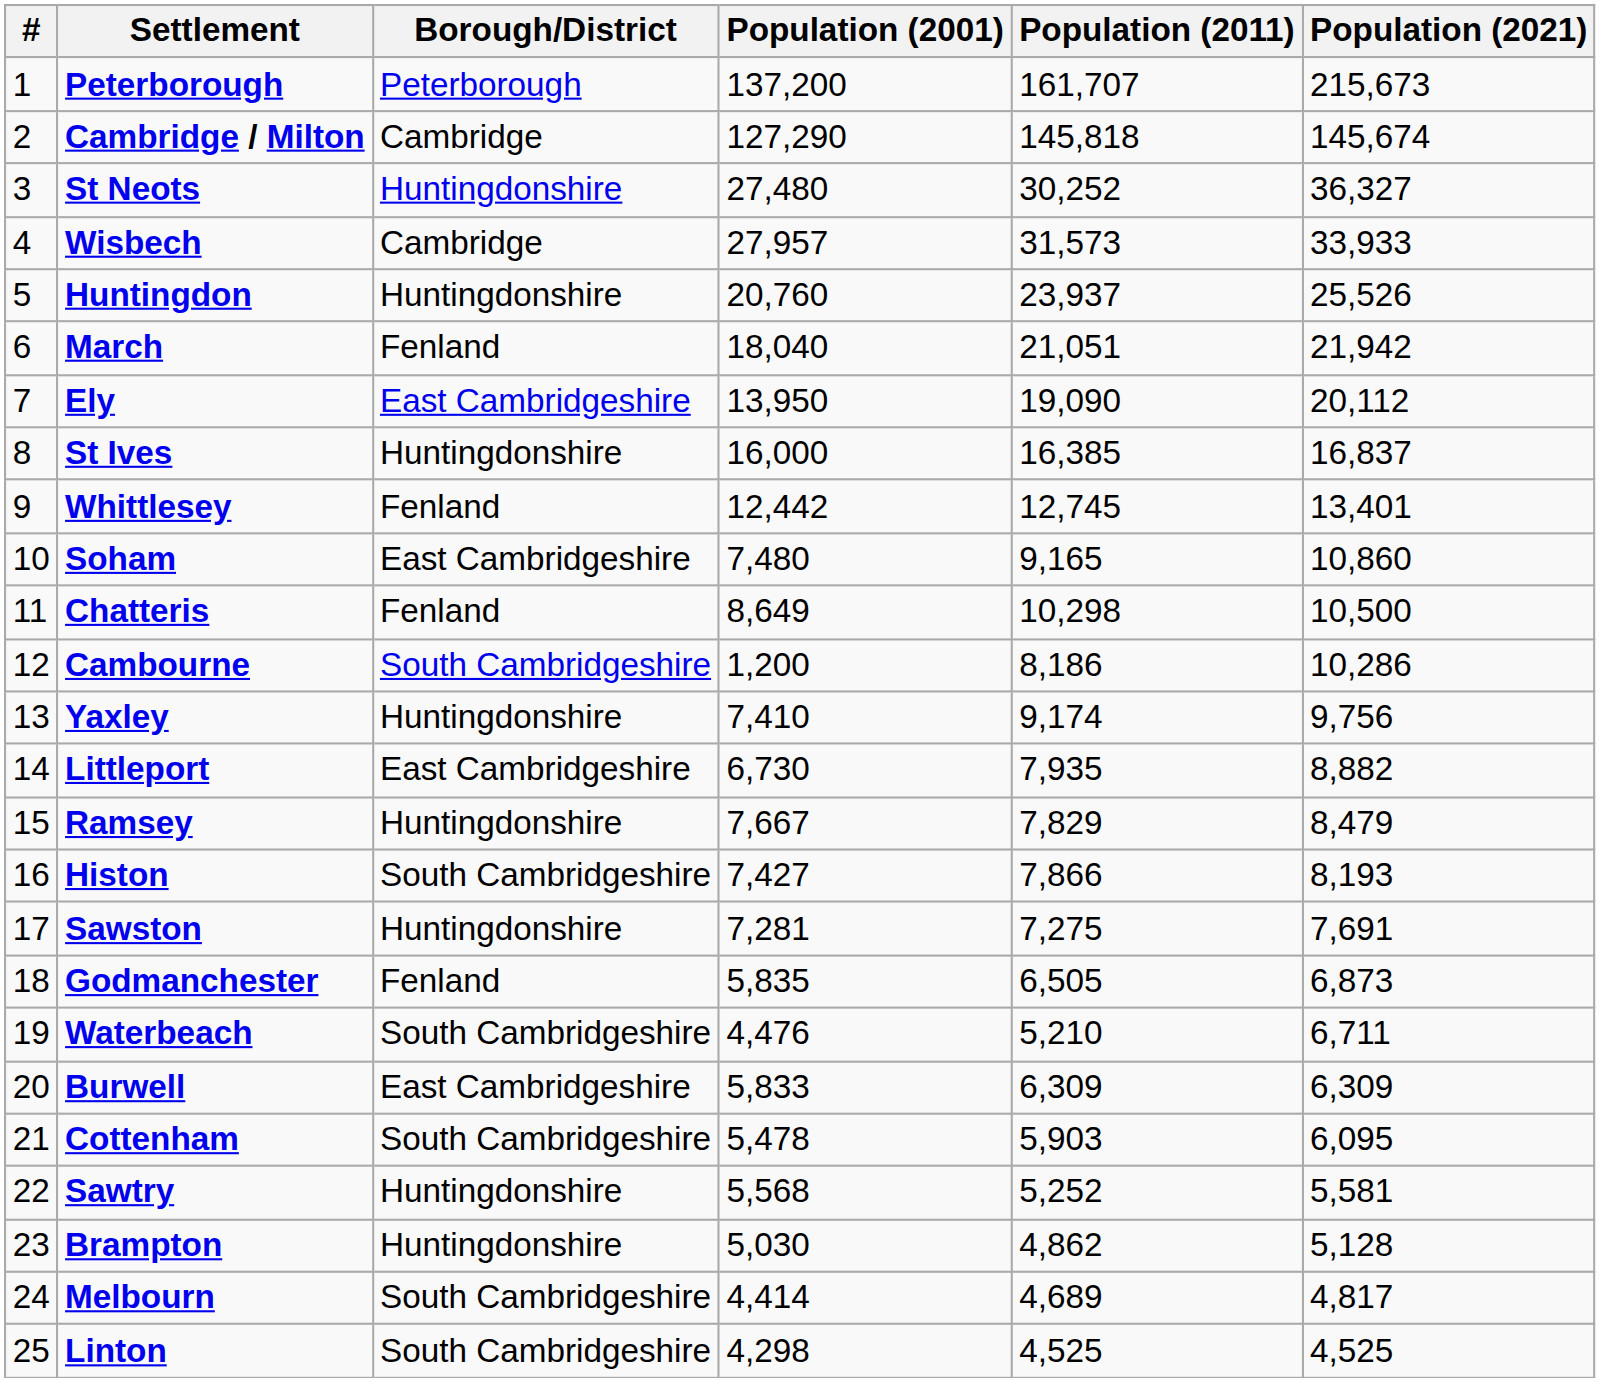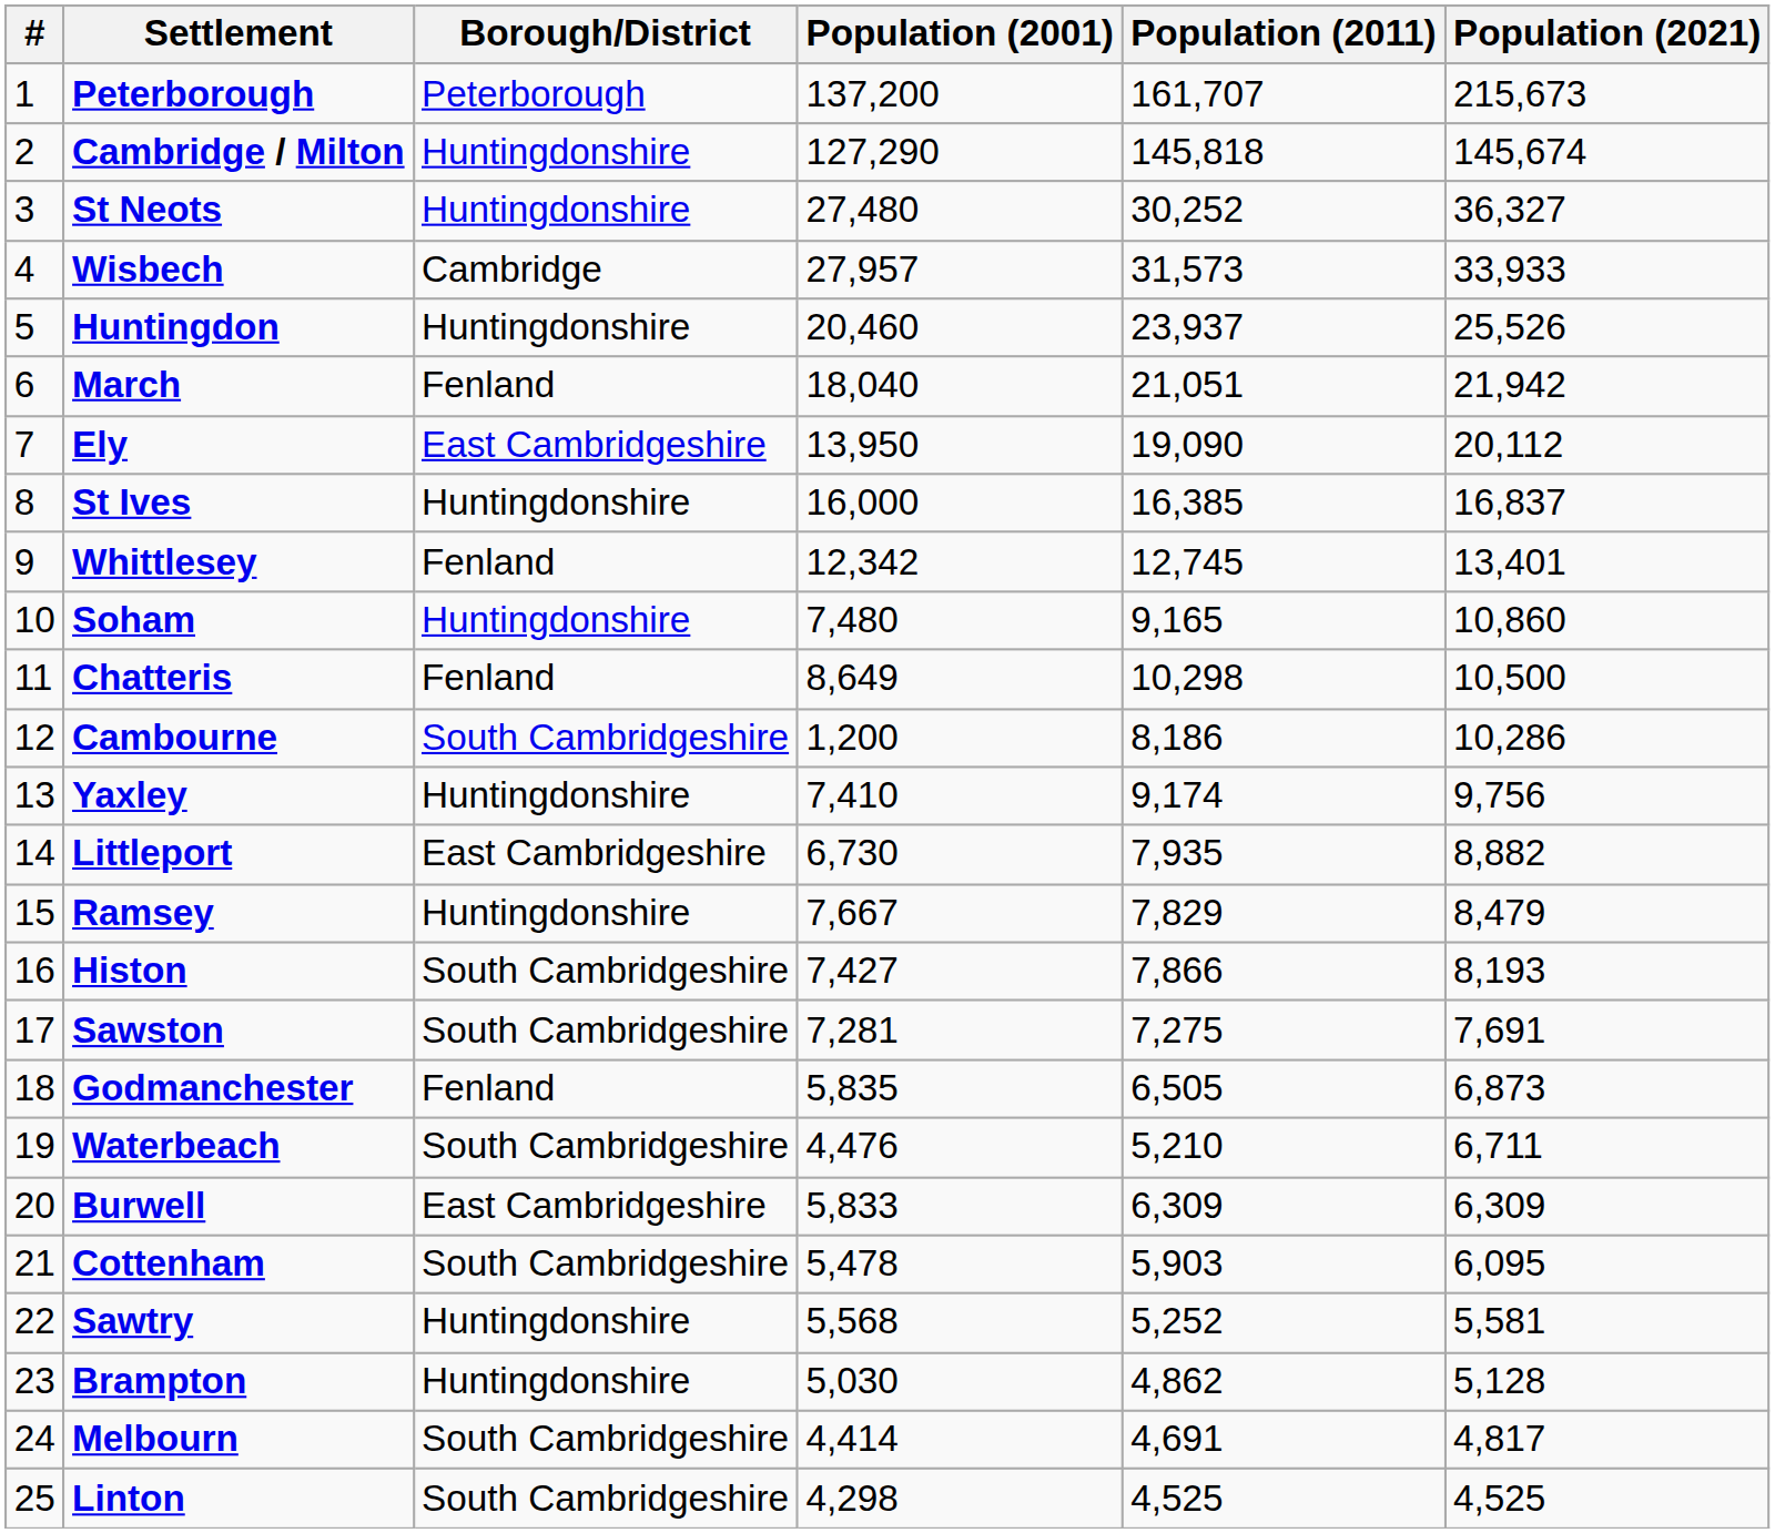Cambridge / Milton | Borough/District: Cambridge -> Huntingdonshire
Huntingdon | Population (2001): 20,760 -> 20,460
Whittlesey | Population (2001): 12,442 -> 12,342
Soham | Borough/District: East Cambridgeshire -> Huntingdonshire
Sawston | Borough/District: Huntingdonshire -> South Cambridgeshire
Melbourn | Population (2011): 4,689 -> 4,691
